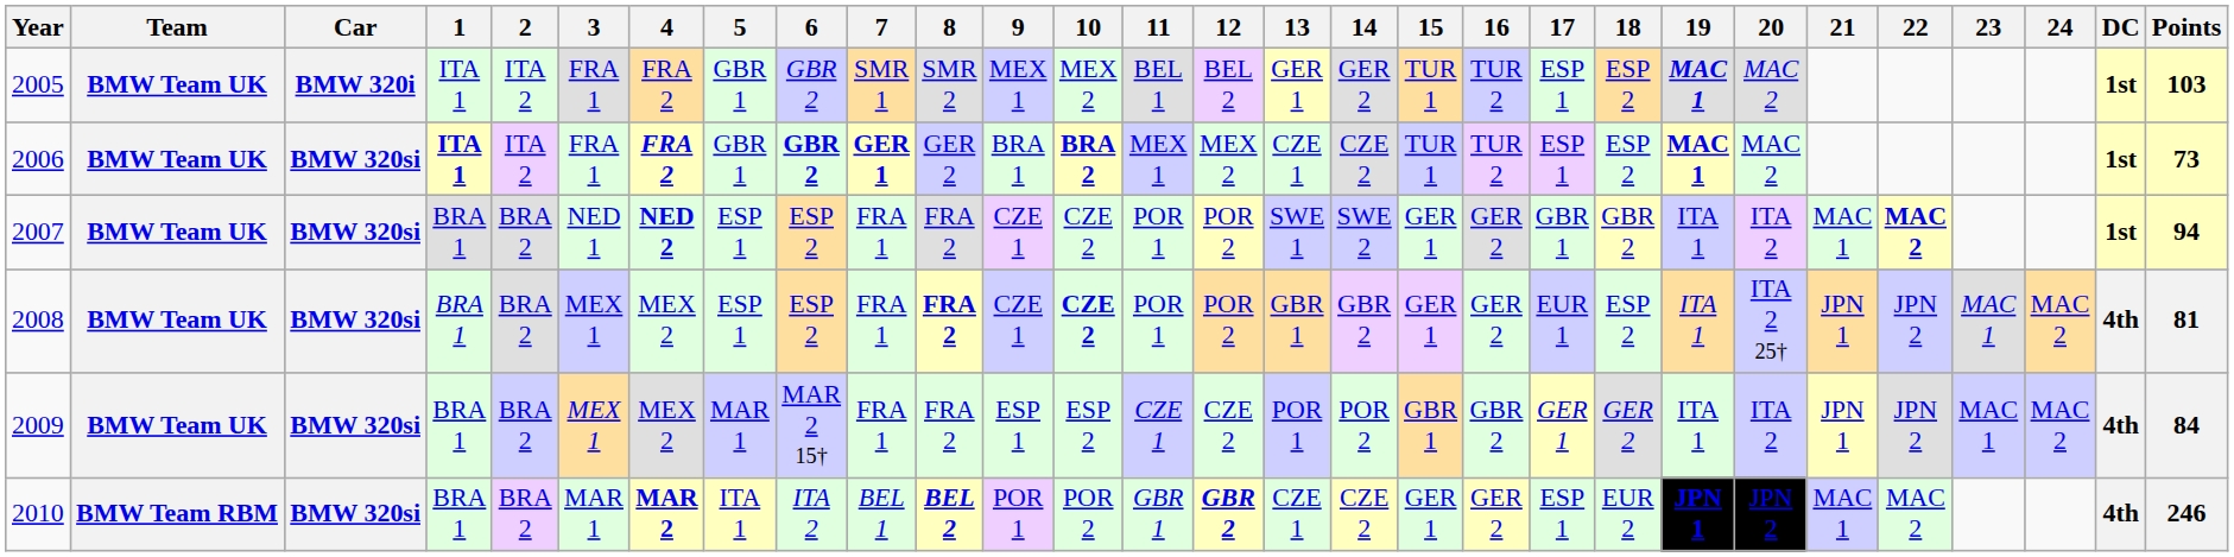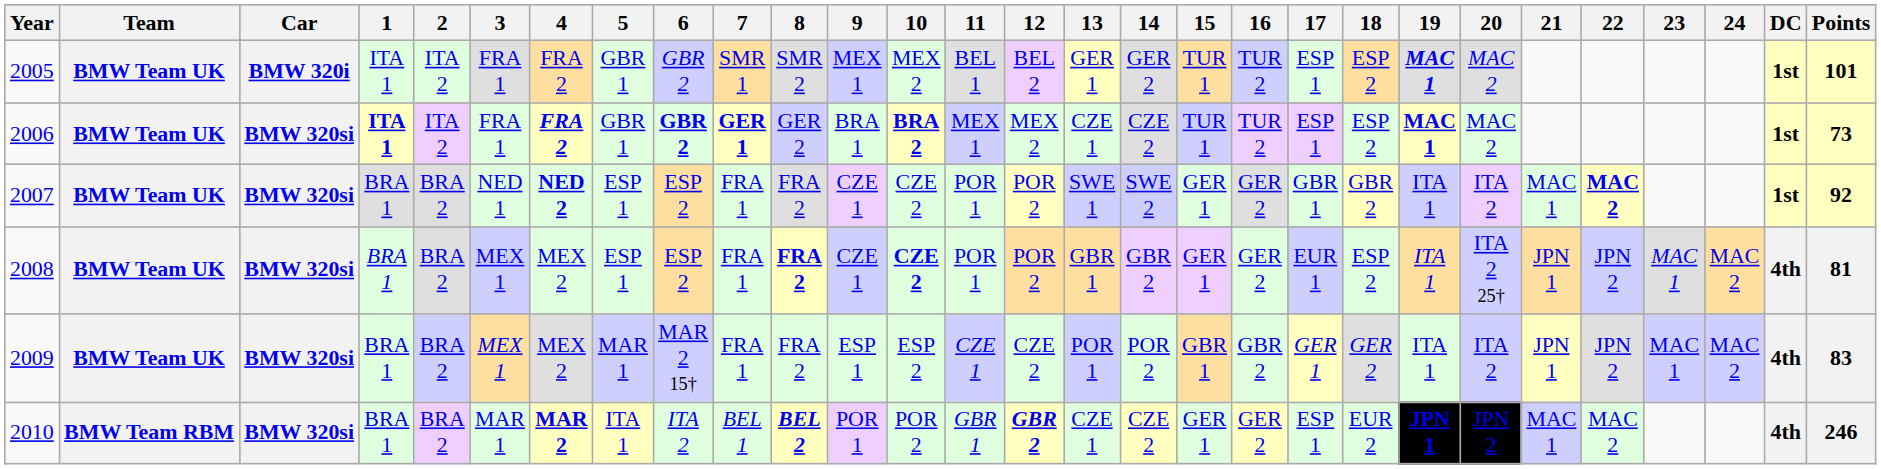2005 | Points: 103 -> 101
2007 | Points: 94 -> 92
2009 | Points: 84 -> 83
